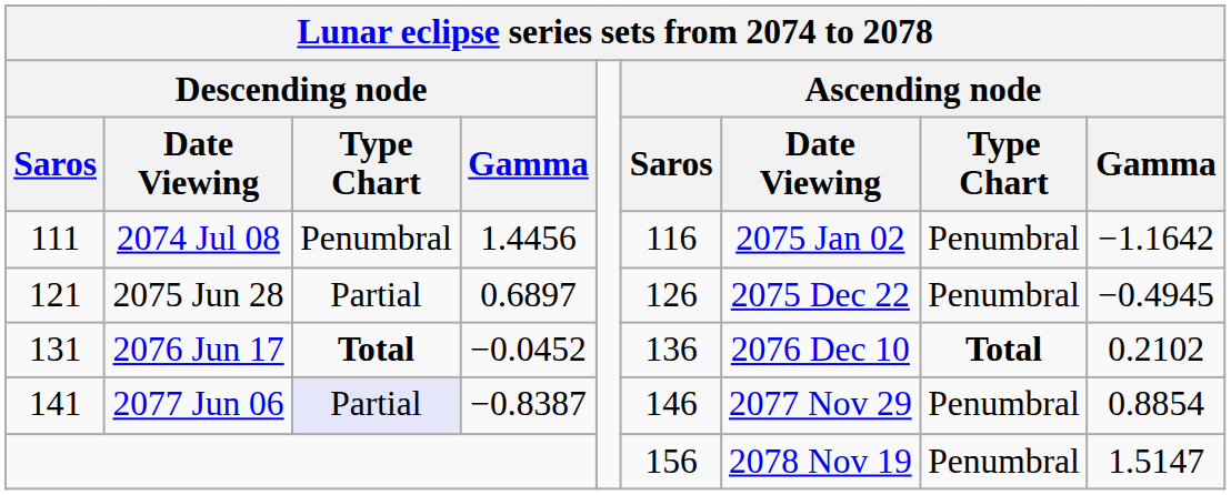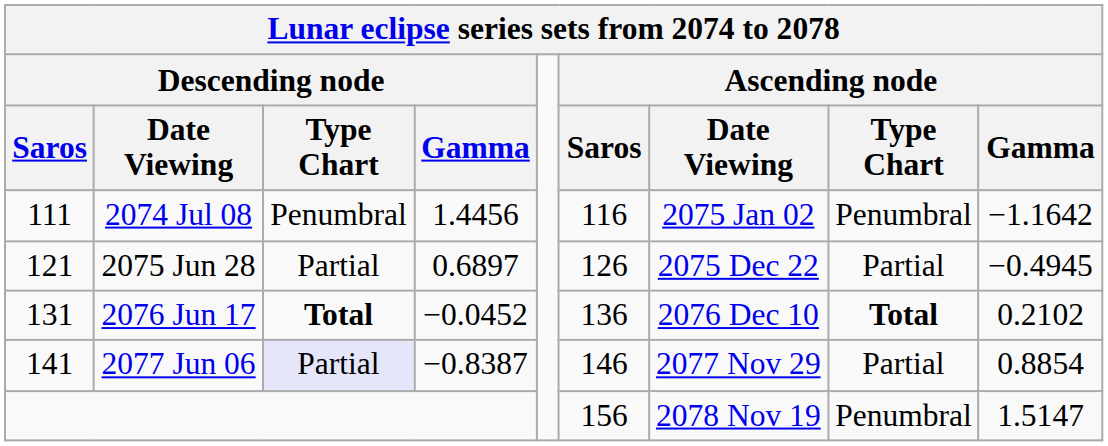2075 Jun 28 | Ascending node / Type Chart: Penumbral -> Partial
2077 Jun 06 | Ascending node / Type Chart: Penumbral -> Partial
